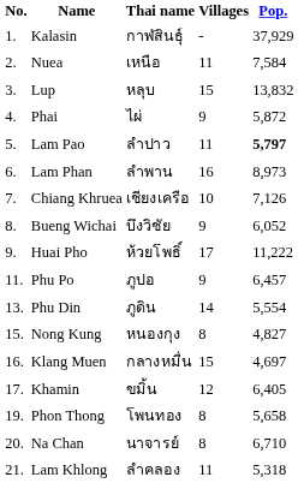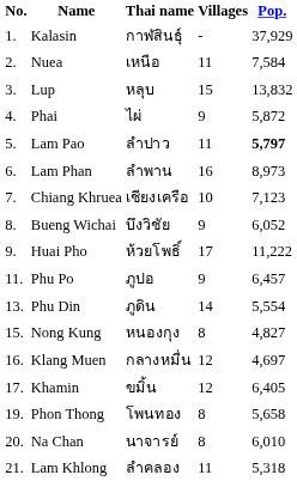Chiang Khruea | Pop.: 7,126 -> 7,123
Klang Muen | Villages: 15 -> 12
Na Chan | Pop.: 6,710 -> 6,010
